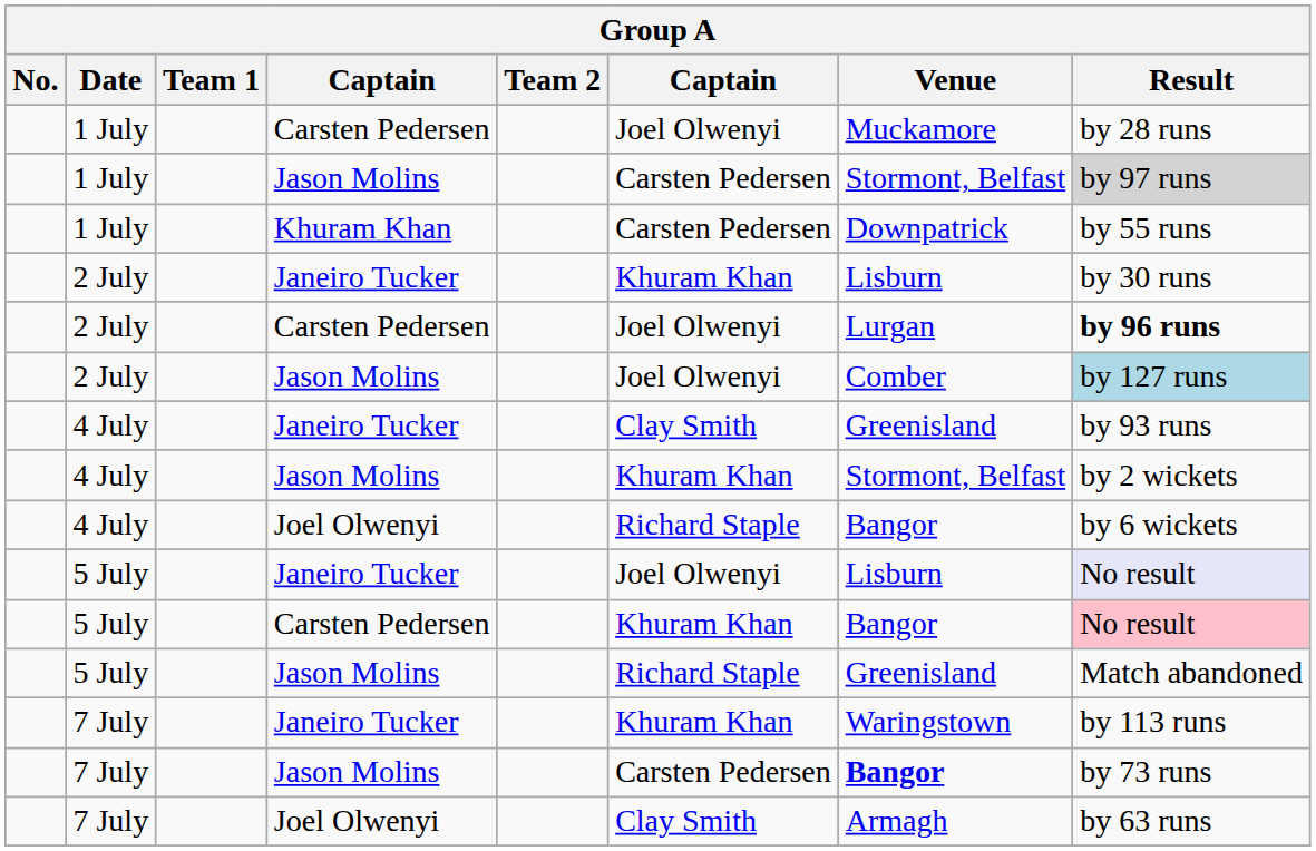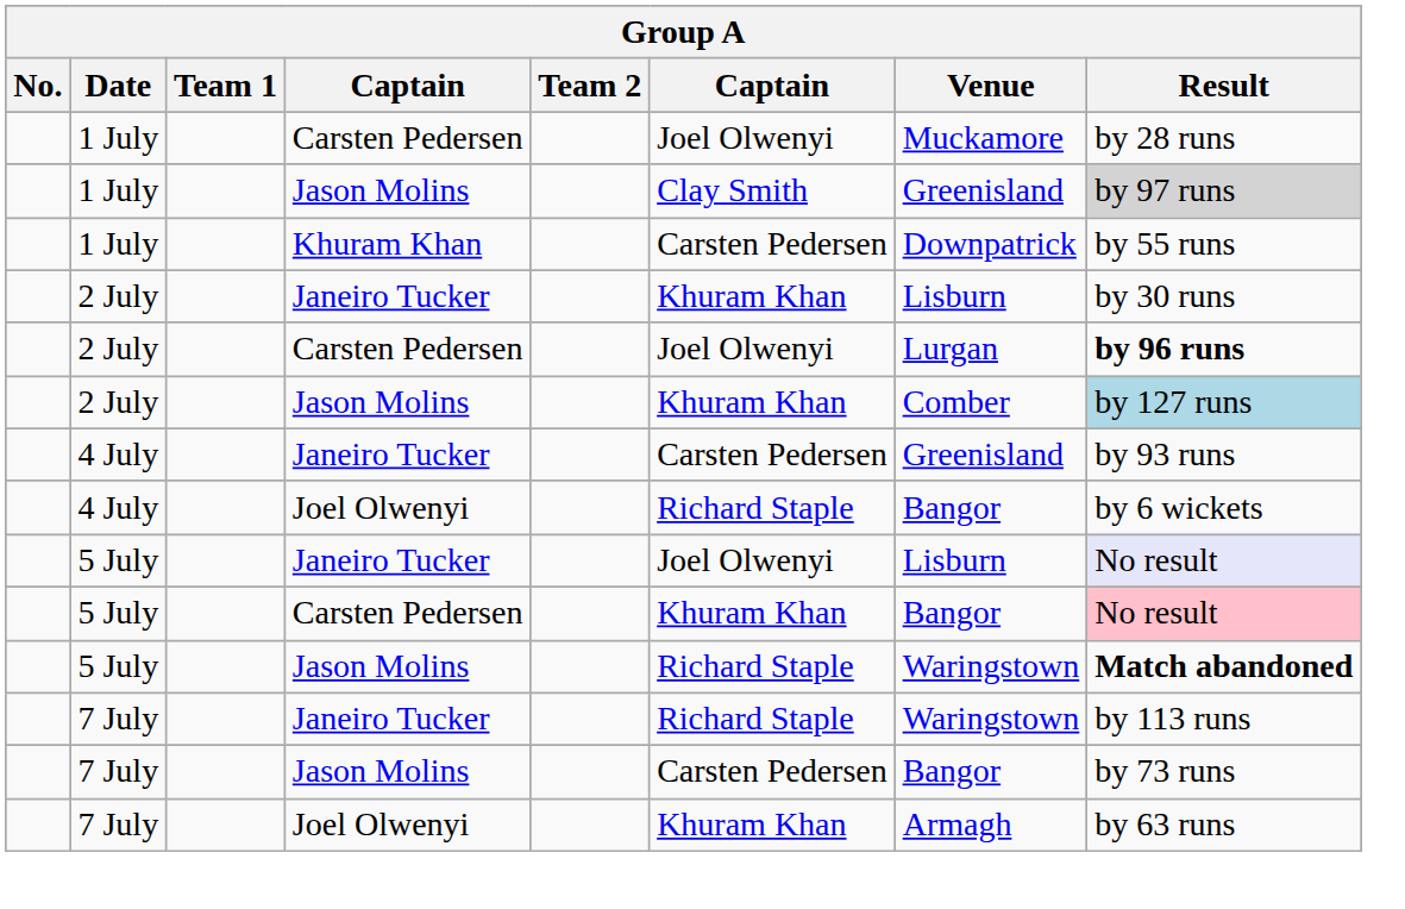1 July / Jason Molins | column 6: Carsten Pedersen -> Clay Smith
1 July / Jason Molins | Venue: Stormont, Belfast -> Greenisland
2 July / Jason Molins | column 6: Joel Olwenyi -> Khuram Khan
4 July / Janeiro Tucker | column 6: Clay Smith -> Carsten Pedersen
- row: 4 July | Jason Molins | Khuram Khan | Stormont, Belfast | by 2 wickets
5 July / Jason Molins | Venue: Greenisland -> Waringstown
5 July / Jason Molins | Result: normal -> bold
7 July / Janeiro Tucker | column 6: Khuram Khan -> Richard Staple
7 July / Jason Molins | Venue: bold -> normal
7 July / Joel Olwenyi | column 6: Clay Smith -> Khuram Khan
